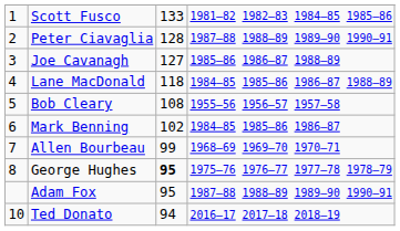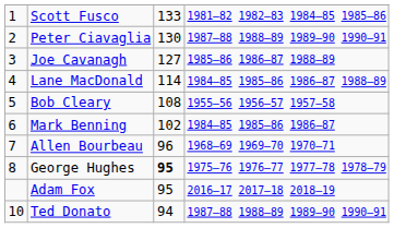Peter Ciavaglia | column 3: 128 -> 130
Lane MacDonald | column 3: 118 -> 114
Allen Bourbeau | column 3: 99 -> 96
Adam Fox | column 4: 1987–88 1988–89 1989–90 1990–91 -> 2016–17 2017–18 2018–19
Ted Donato | column 4: 2016–17 2017–18 2018–19 -> 1987–88 1988–89 1989–90 1990–91
